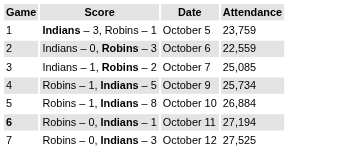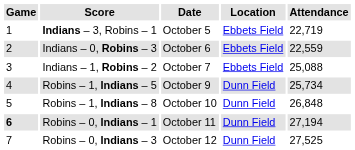+ column: Location | Ebbets Field | Ebbets Field | Ebbets Field | Dunn Field | Dunn Field | Dunn Field | Dunn Field
Indians – 3, Robins – 1 | Attendance: 23,759 -> 22,719
Indians – 1, Robins – 2 | Attendance: 25,085 -> 25,088
Robins – 1, Indians – 8 | Attendance: 26,884 -> 26,848
